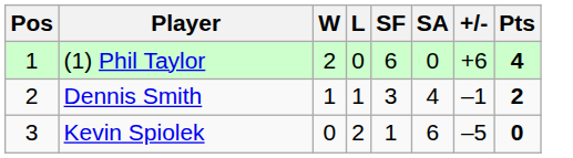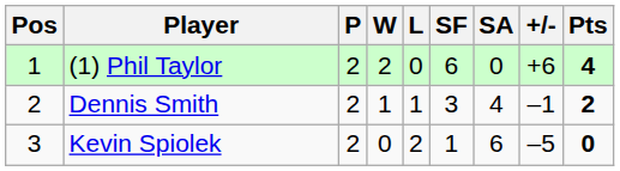+ column: P | 2 | 2 | 2
